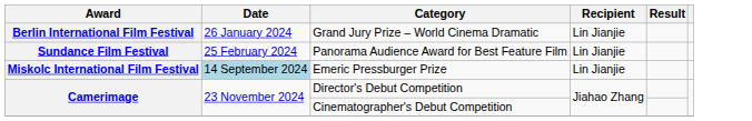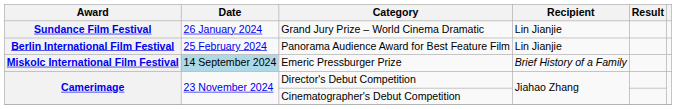Grand Jury Prize – World Cinema Dramatic | Award: Berlin International Film Festival -> Sundance Film Festival
Panorama Audience Award for Best Feature Film | Award: Sundance Film Festival -> Berlin International Film Festival
Emeric Pressburger Prize | Recipient: Lin Jianjie -> Brief History of a Family
